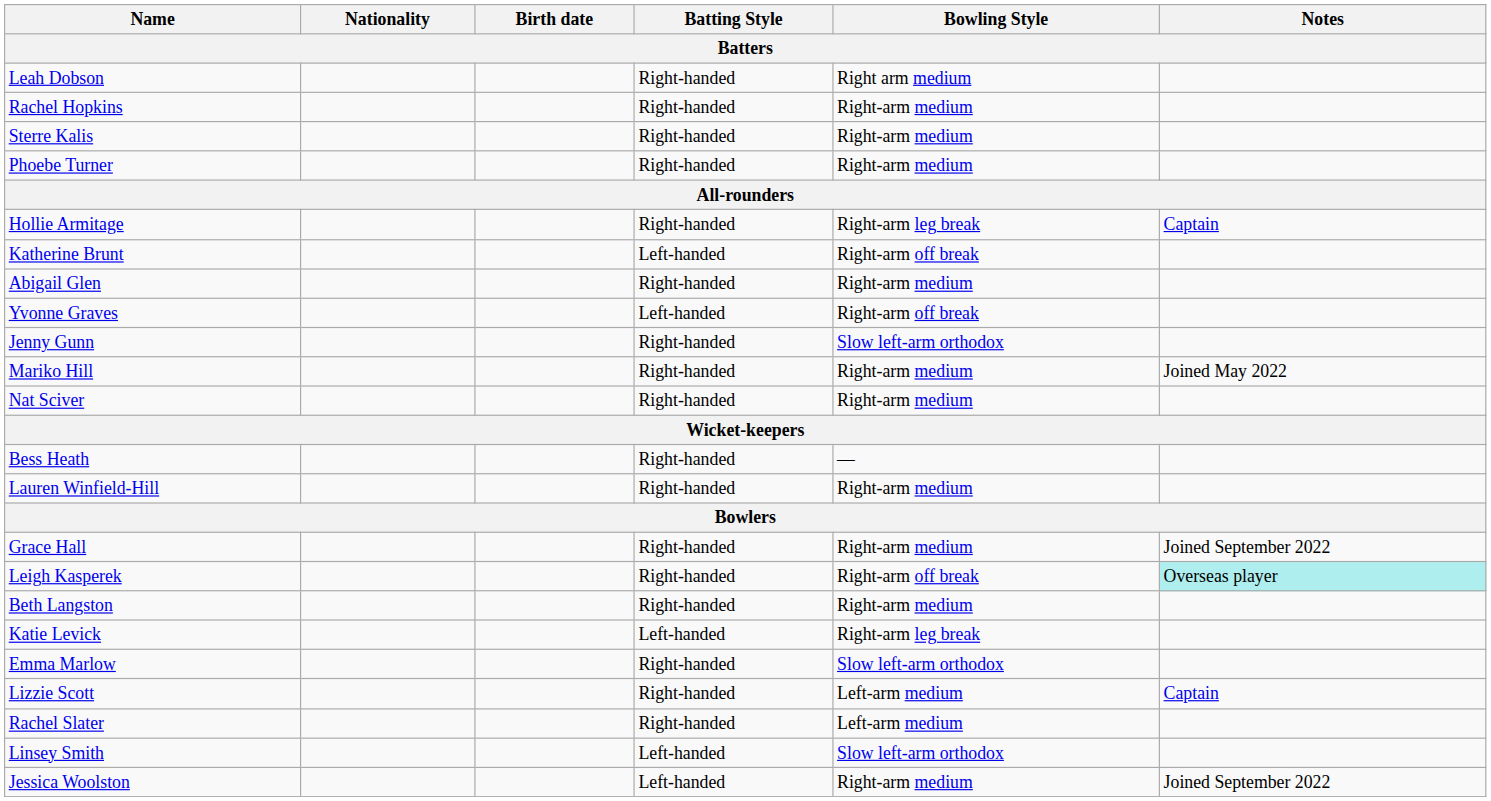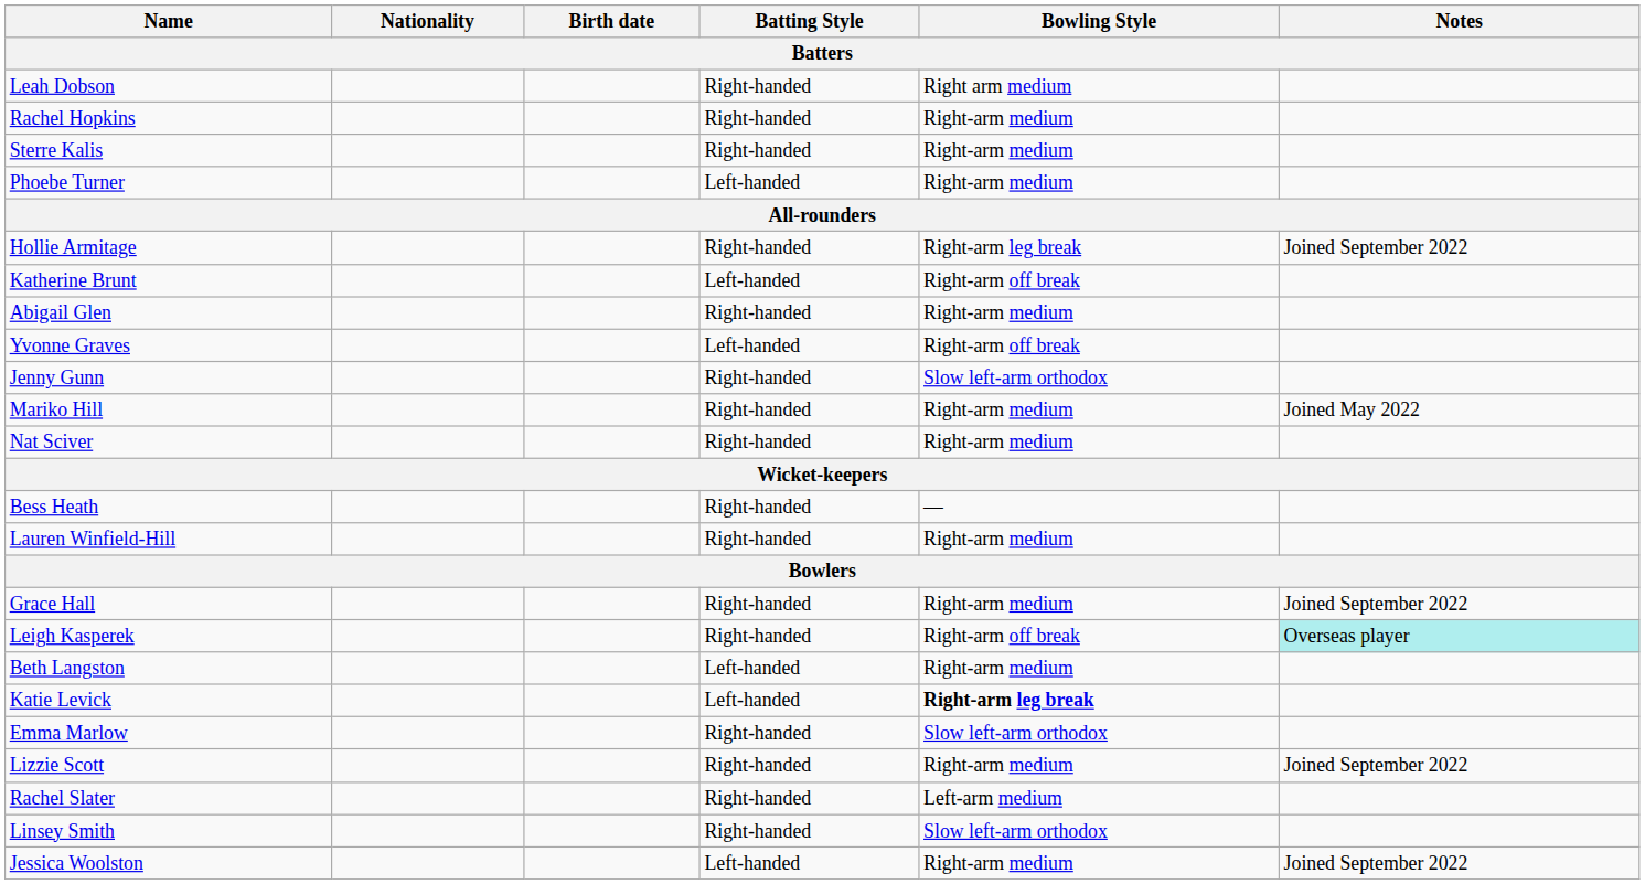Phoebe Turner | Batting Style: Right-handed -> Left-handed
Hollie Armitage | Notes: Captain -> Joined September 2022
Beth Langston | Batting Style: Right-handed -> Left-handed
Katie Levick | Bowling Style: normal -> bold
Lizzie Scott | Bowling Style: Left-arm medium -> Right-arm medium
Lizzie Scott | Notes: Captain -> Joined September 2022
Linsey Smith | Batting Style: Left-handed -> Right-handed
